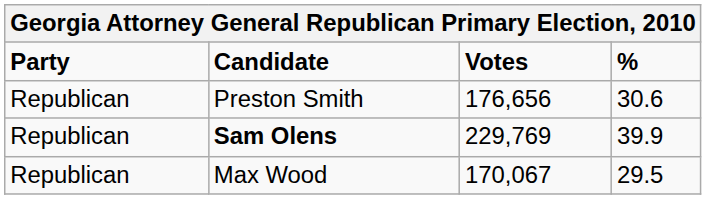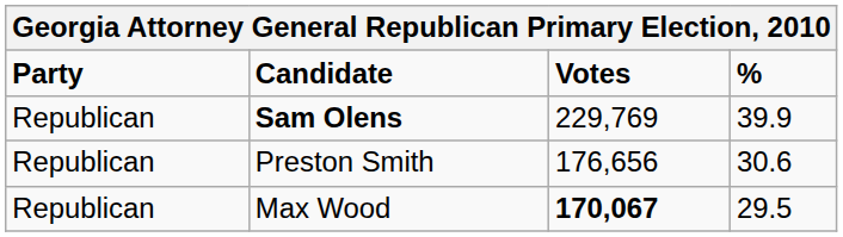rows swapped: Sam Olens <-> Preston Smith
Max Wood | Votes: normal -> bold
